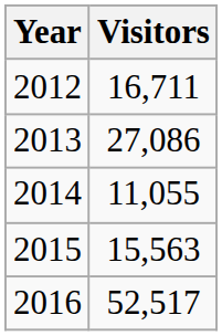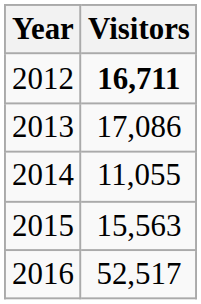2012 | Visitors: normal -> bold
2013 | Visitors: 27,086 -> 17,086
